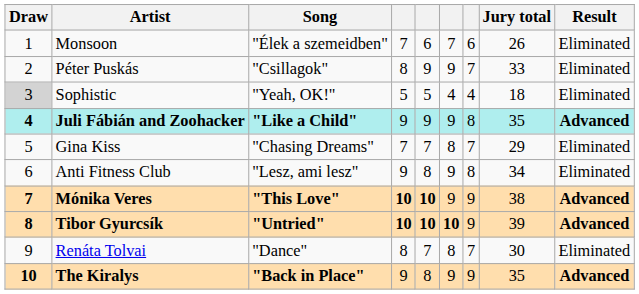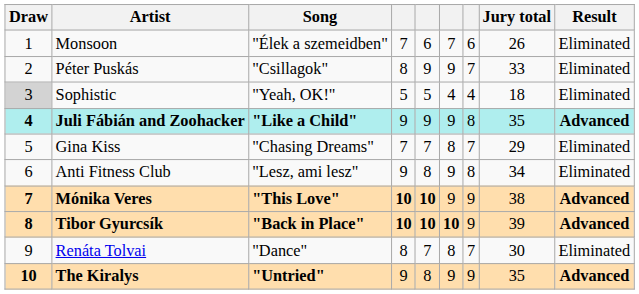Tibor Gyurcsík | Song: "Untried" -> "Back in Place"
The Kiralys | Song: "Back in Place" -> "Untried"
